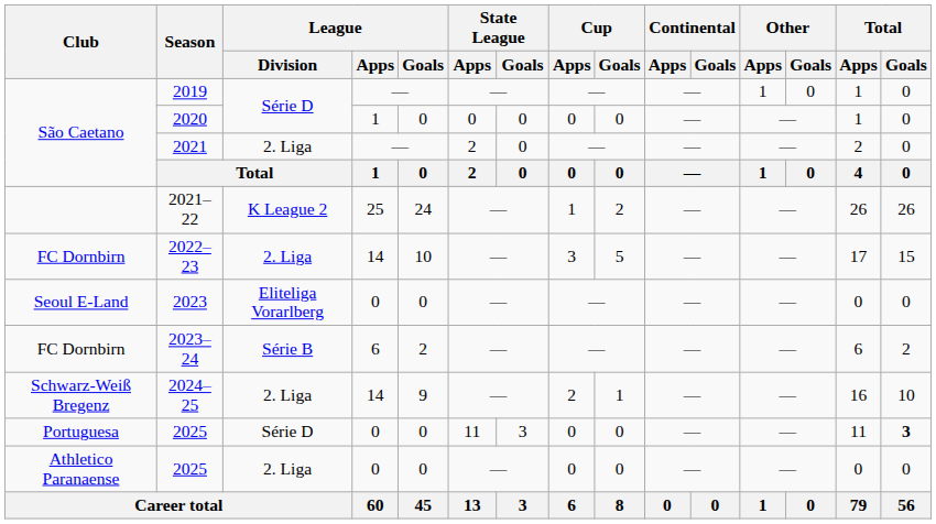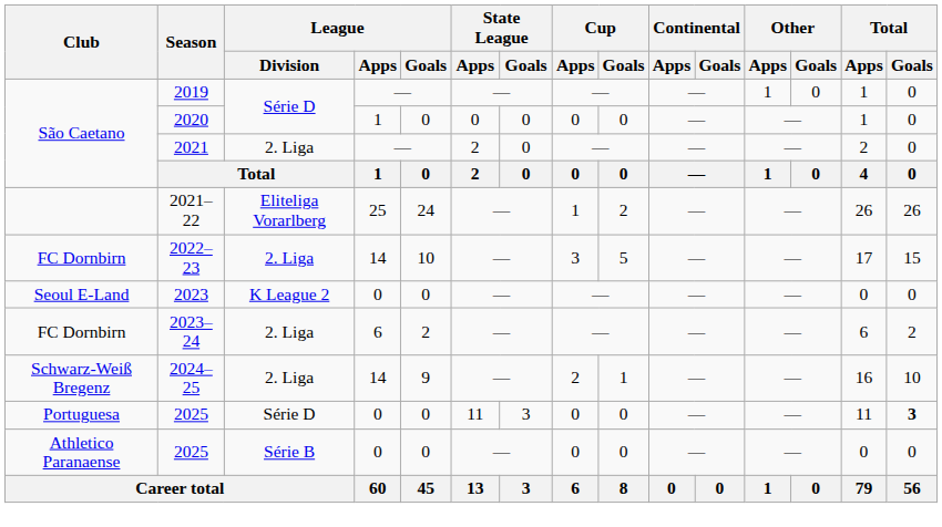2021–22 | League / Division: K League 2 -> Eliteliga Vorarlberg
2023 | League / Division: Eliteliga Vorarlberg -> K League 2
2023–24 | League / Division: Série B -> 2. Liga
Athletico Paranaense / 2025 | League / Division: 2. Liga -> Série B
